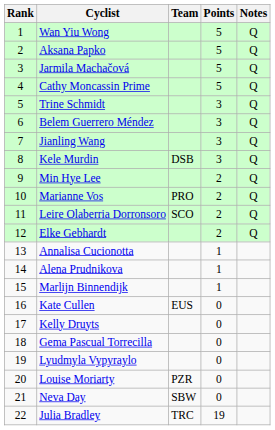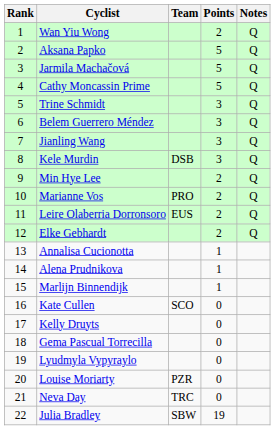Wan Yiu Wong | Points: 5 -> 2
Leire Olaberria Dorronsoro | Team: SCO -> EUS
Kate Cullen | Team: EUS -> SCO
Neva Day | Team: SBW -> TRC
Julia Bradley | Team: TRC -> SBW
